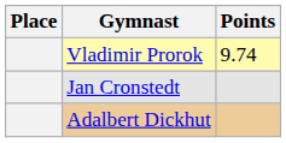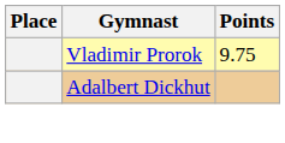Vladimir Prorok | Points: 9.74 -> 9.75
- row: Jan Cronstedt
